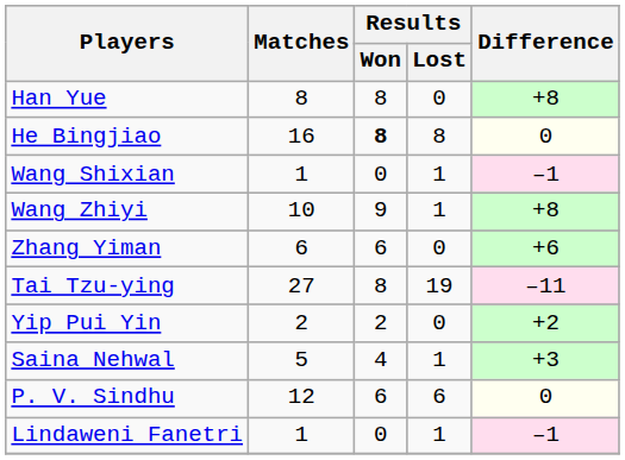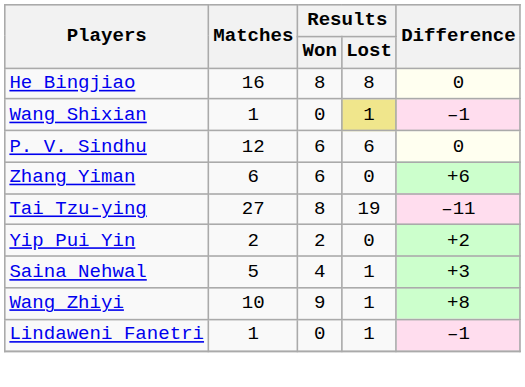- row: Han Yue | 8 | 8 | 0 | +8
He Bingjiao | Results / Won: bold -> normal
Wang Shixian | Results / Lost: no background -> khaki background
rows swapped: Wang Zhiyi <-> P. V. Sindhu
